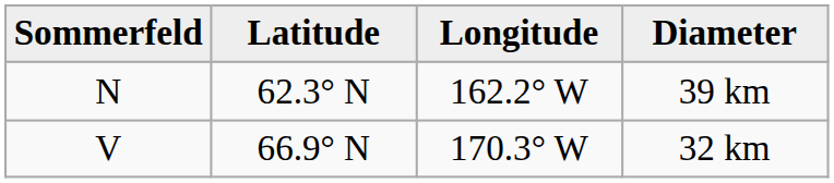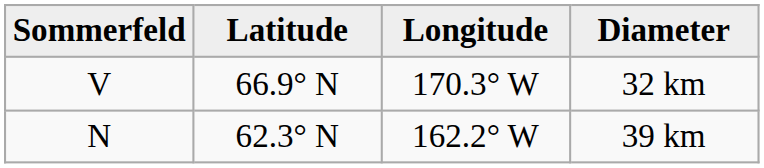rows swapped: 39 km <-> 32 km
